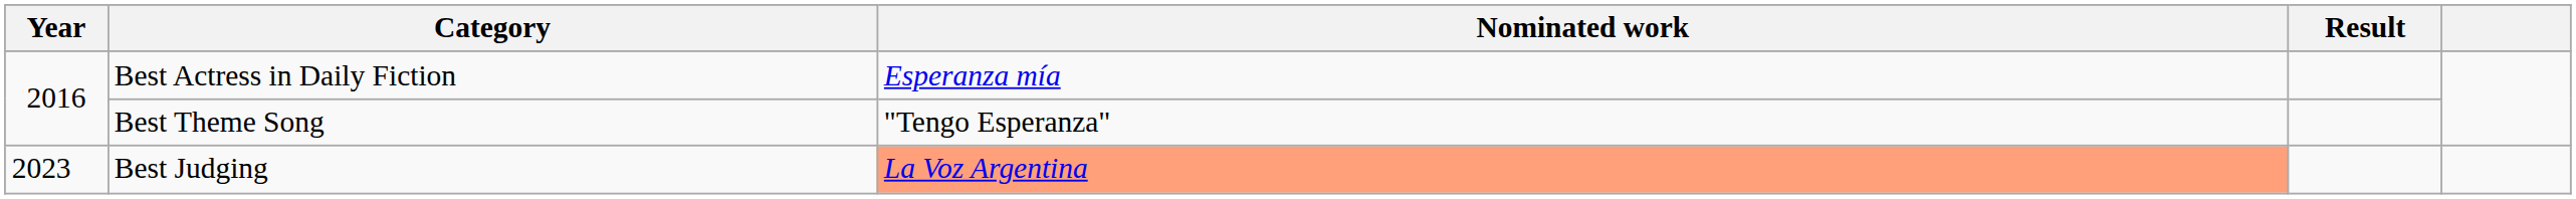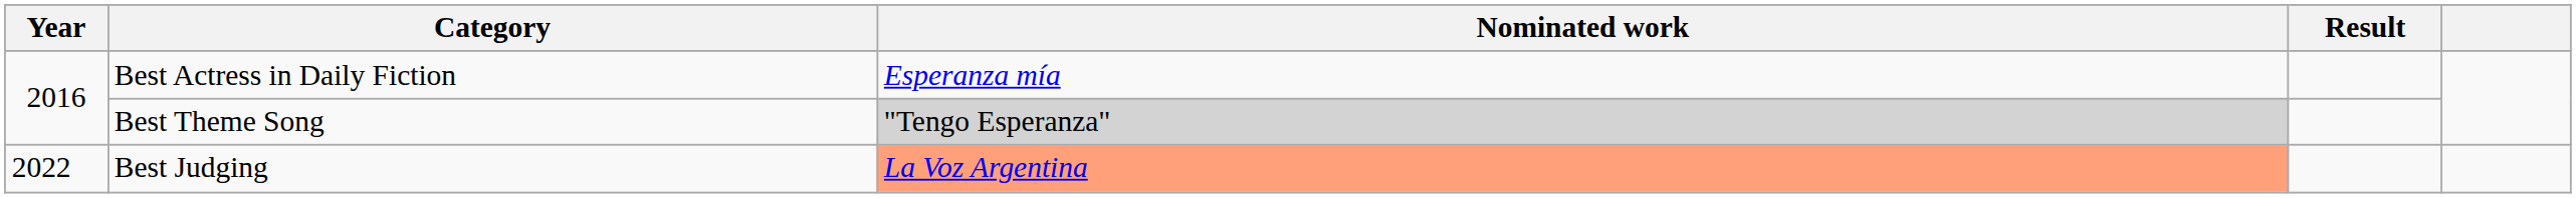Best Theme Song | Nominated work: no background -> lightgrey background
Best Judging | Year: 2023 -> 2022
